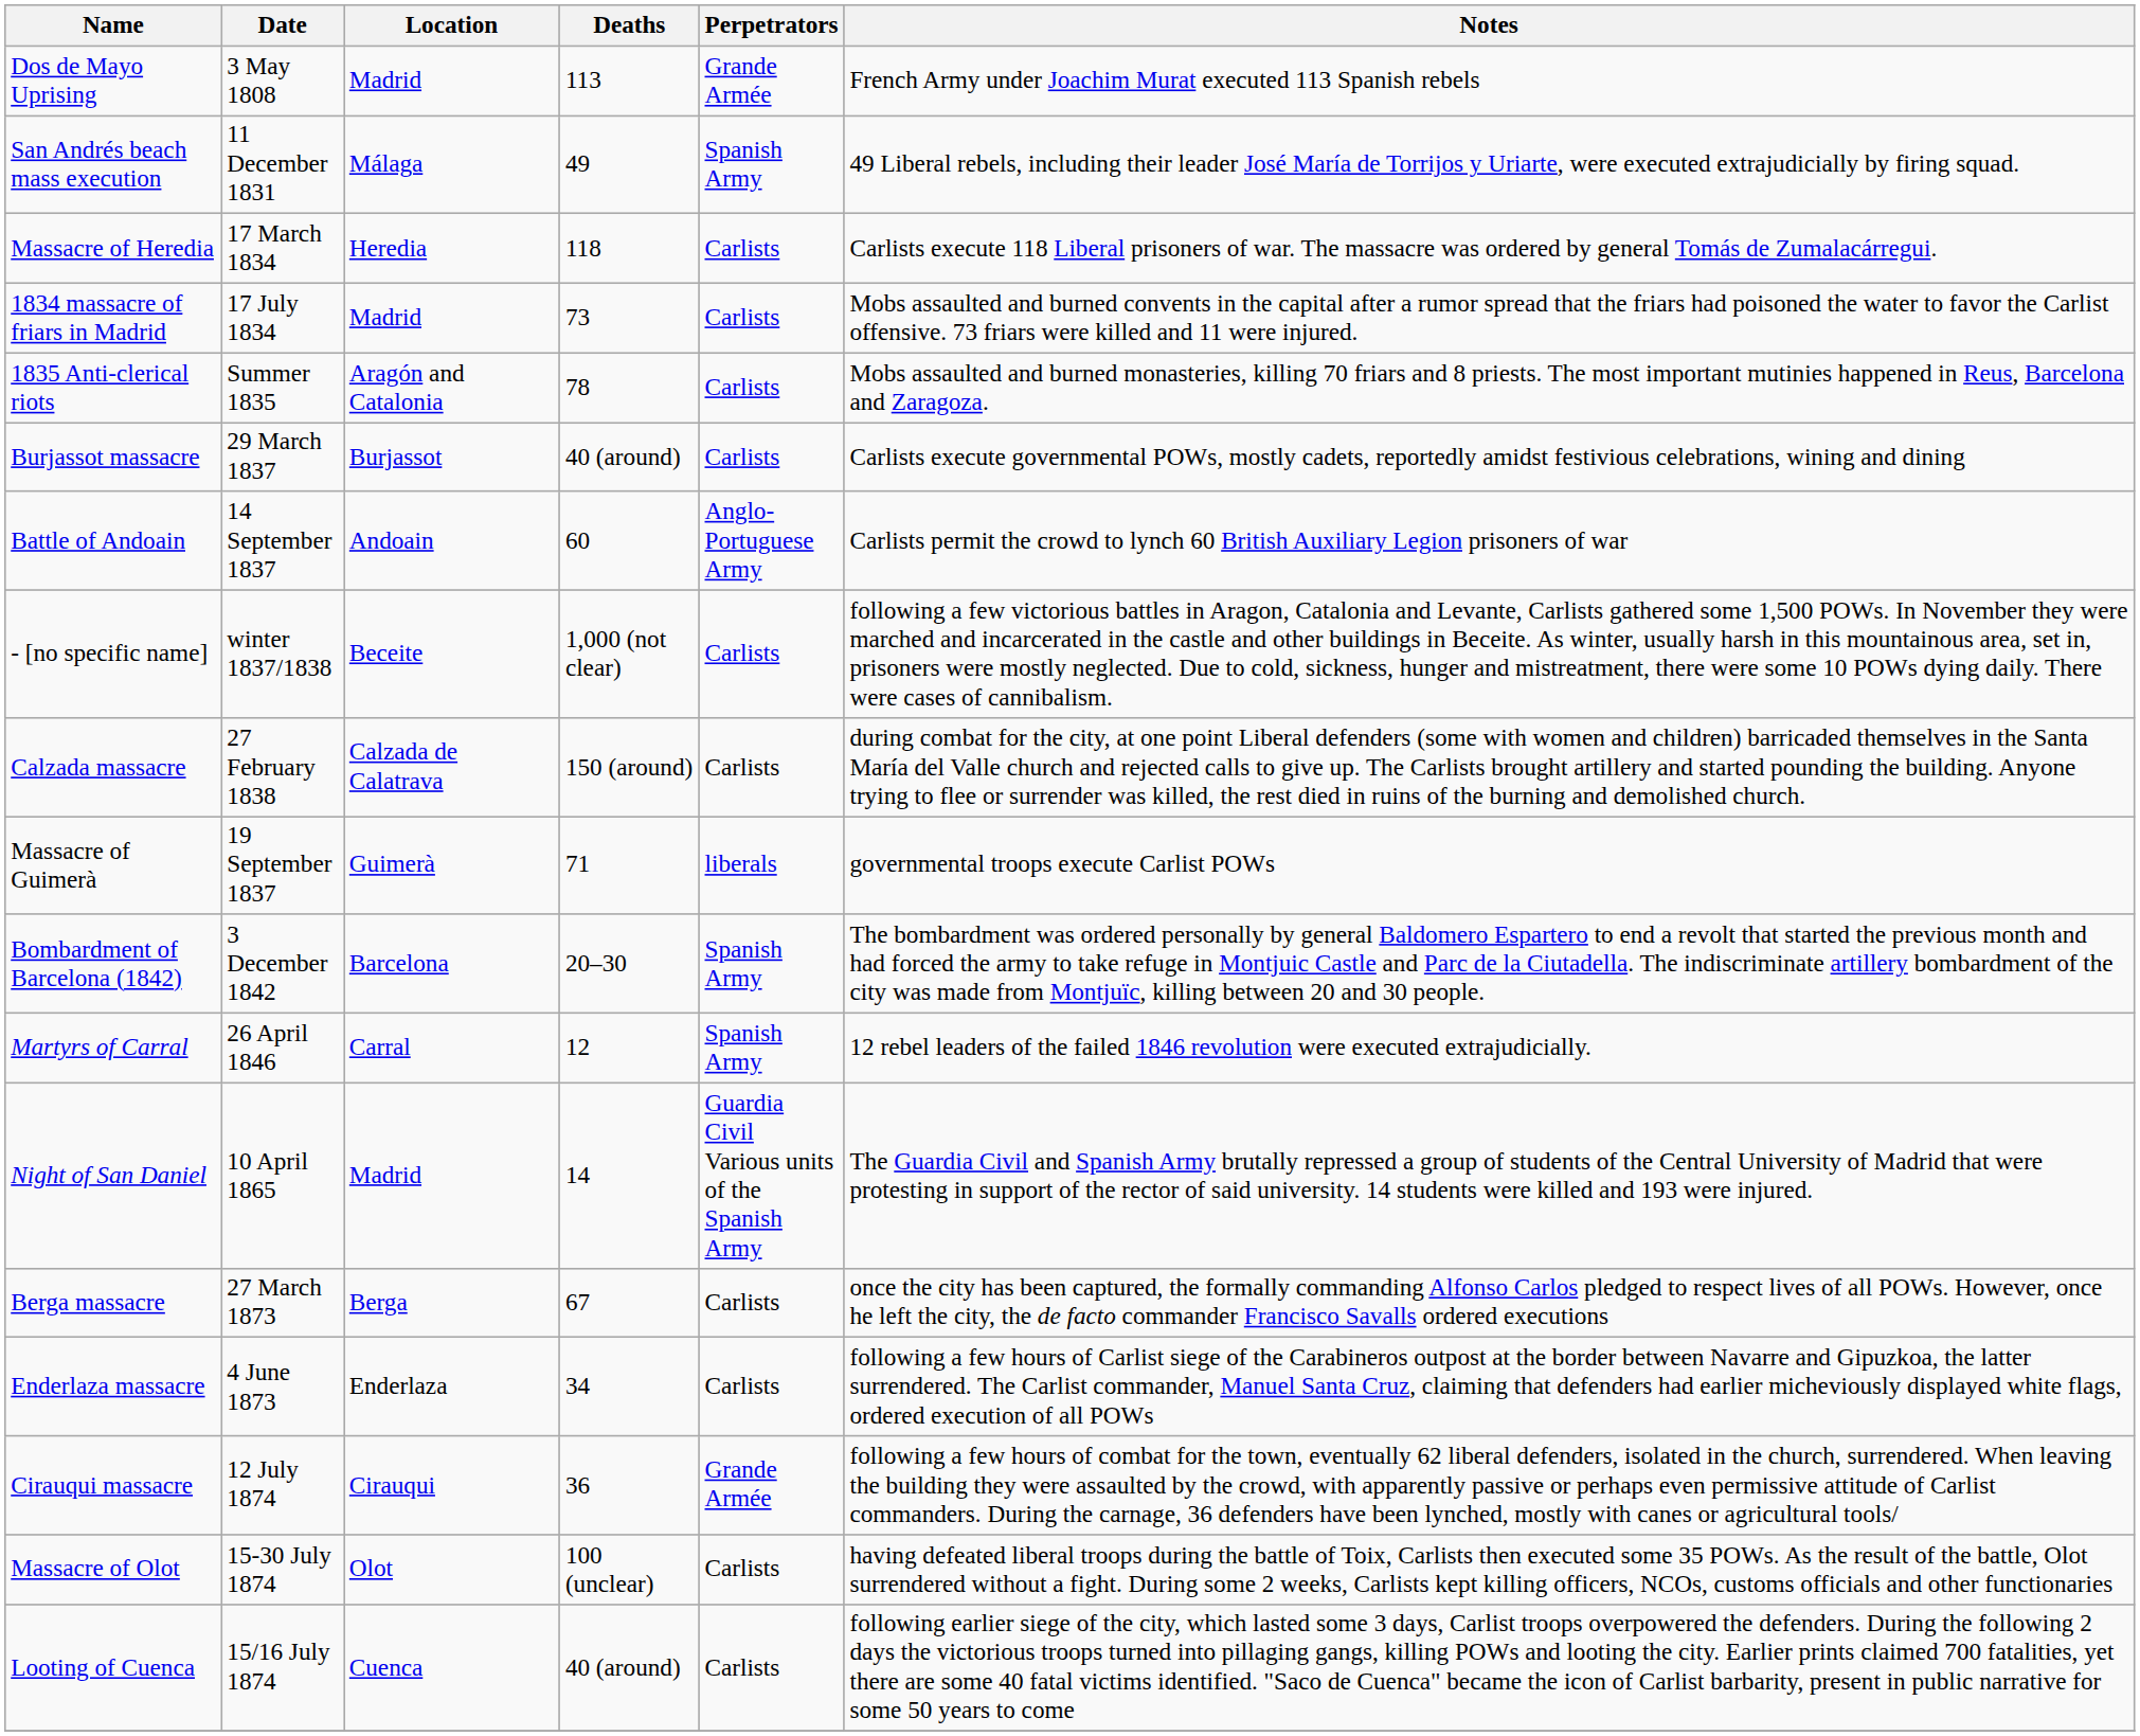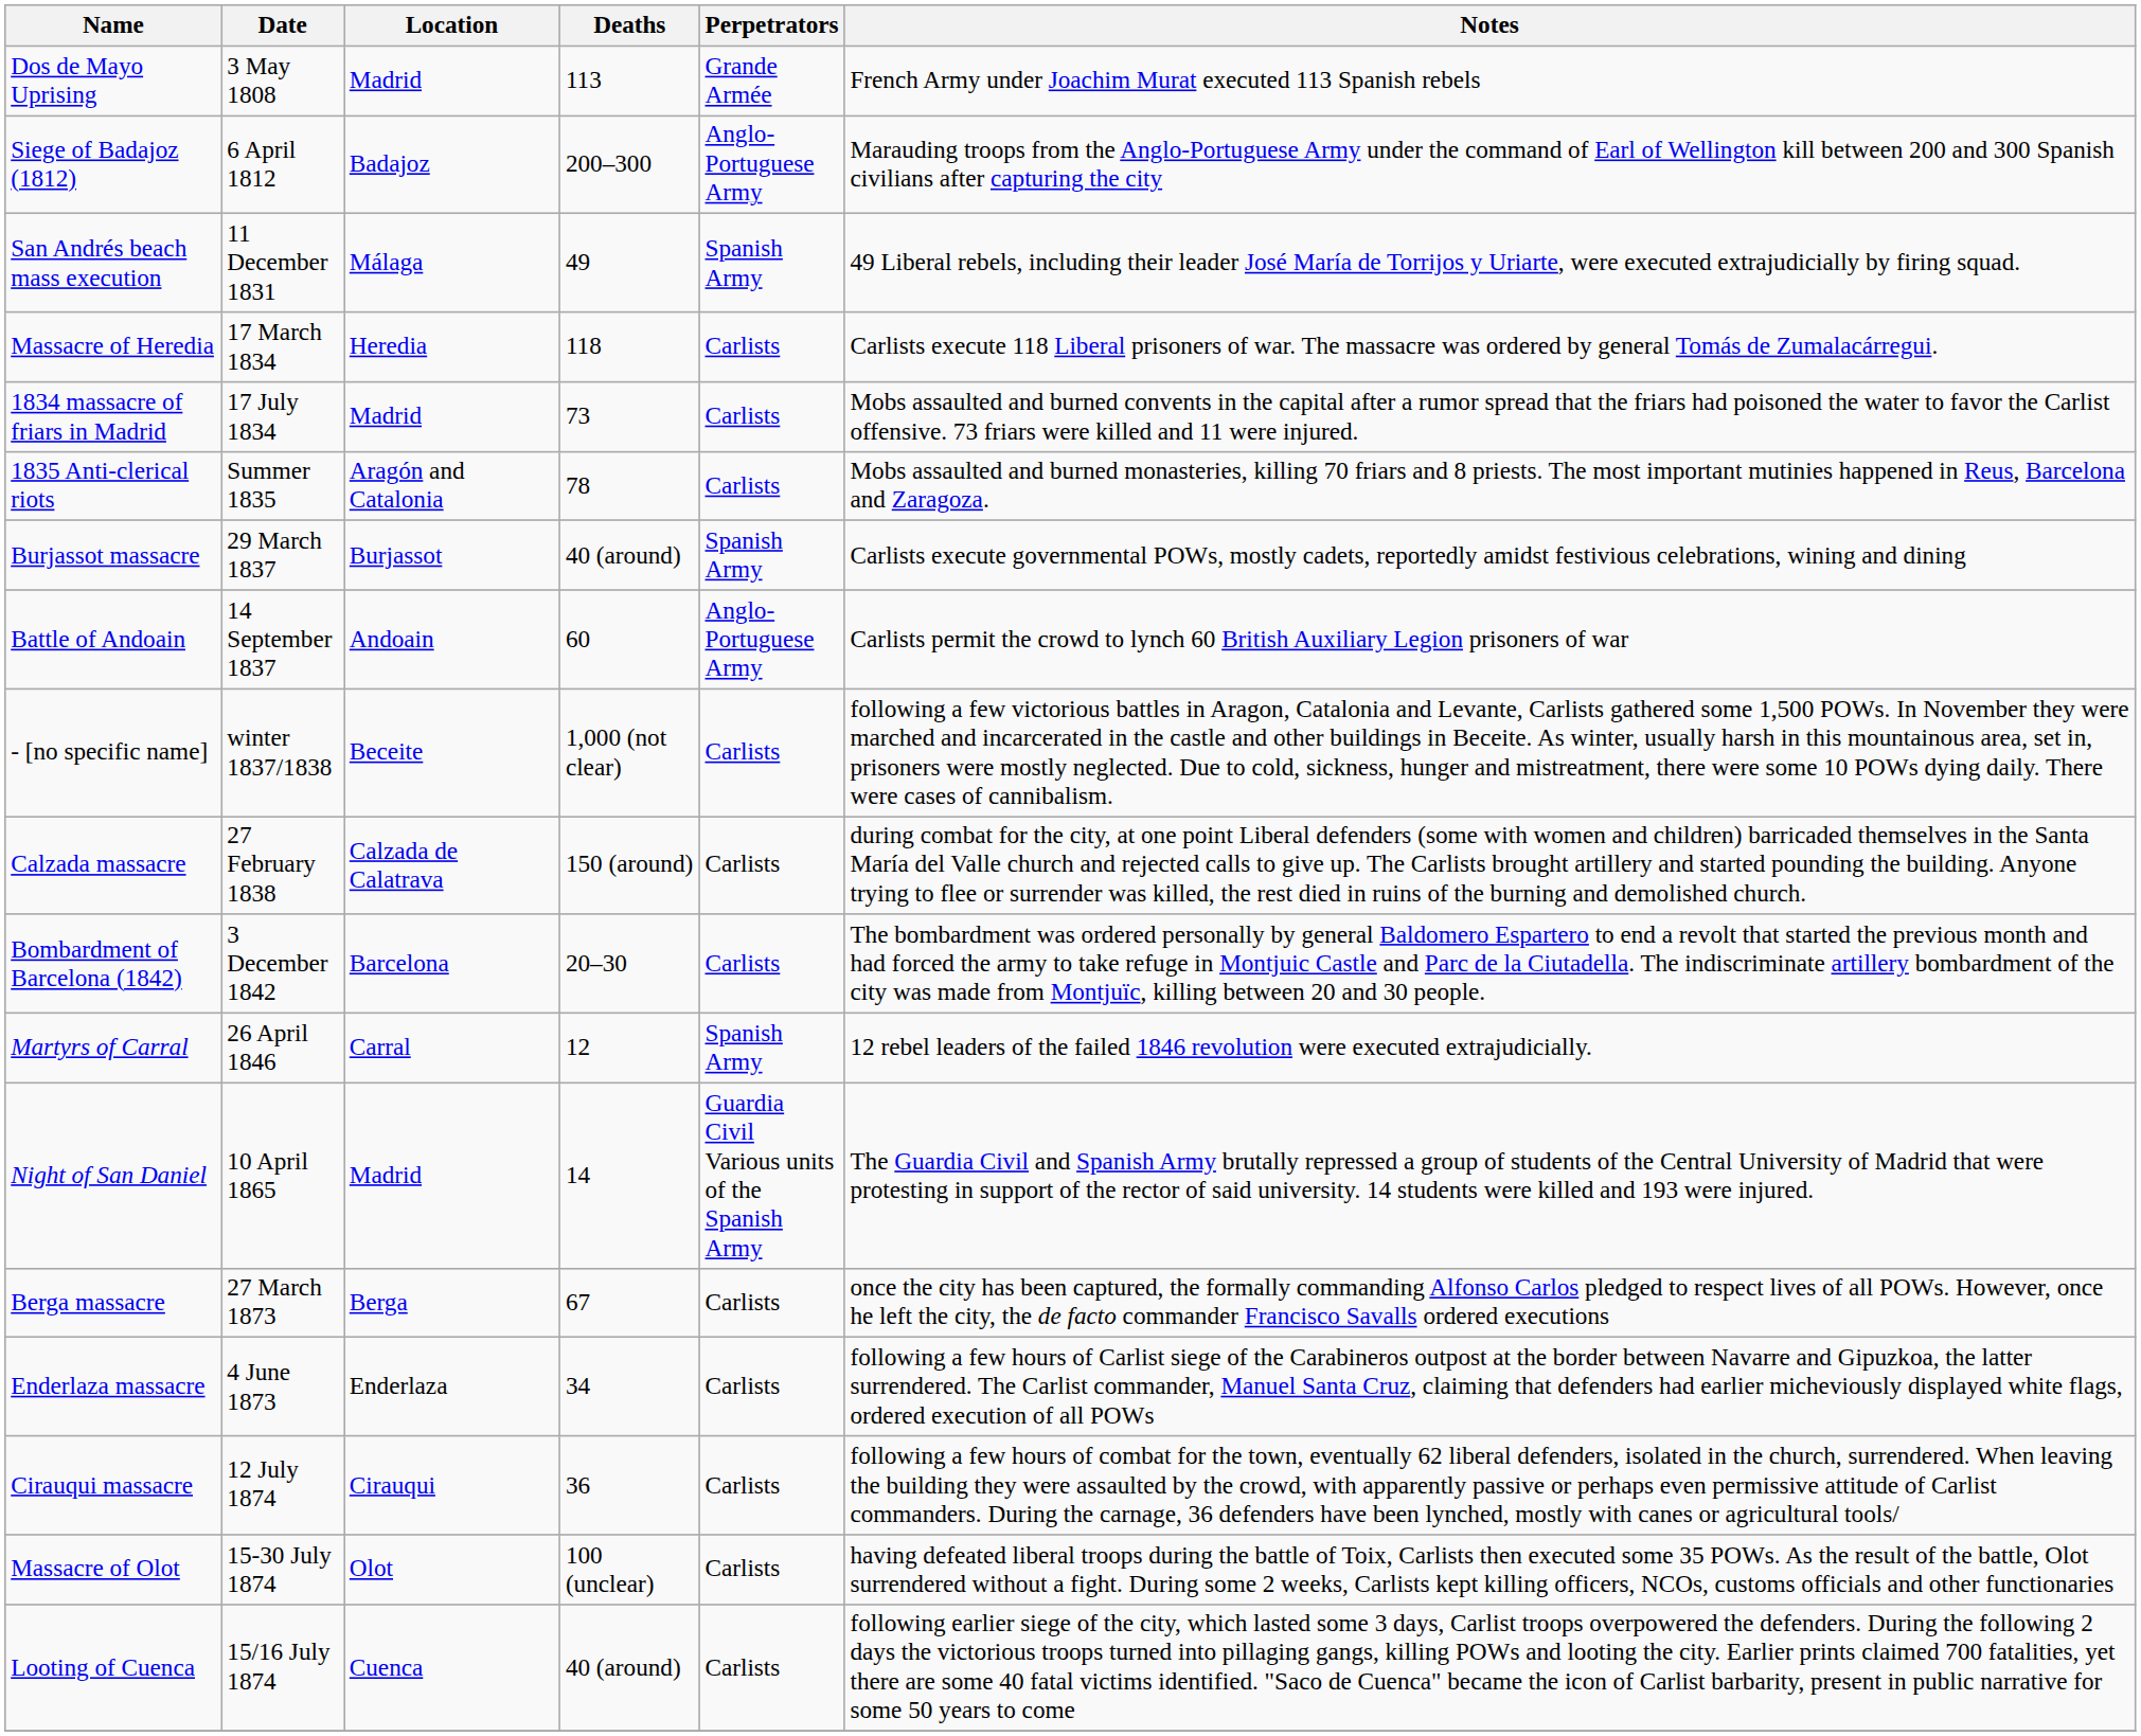+ row: Siege of Badajoz (1812) | 6 April 1812 | Badajoz | 200–300 | Anglo-Portuguese Army | Marauding troops from the Anglo-Portuguese Army under the command of Earl of Wellington kill between 200 and 300 Spanish civilians after capturing the city
Burjassot massacre | Perpetrators: Carlists -> Spanish Army
- row: Massacre of Guimerà | 19 September 1837 | Guimerà | 71 | liberals | governmental troops execute Carlist POWs
Bombardment of Barcelona (1842) | Perpetrators: Spanish Army -> Carlists
Cirauqui massacre | Perpetrators: Grande Armée -> Carlists
